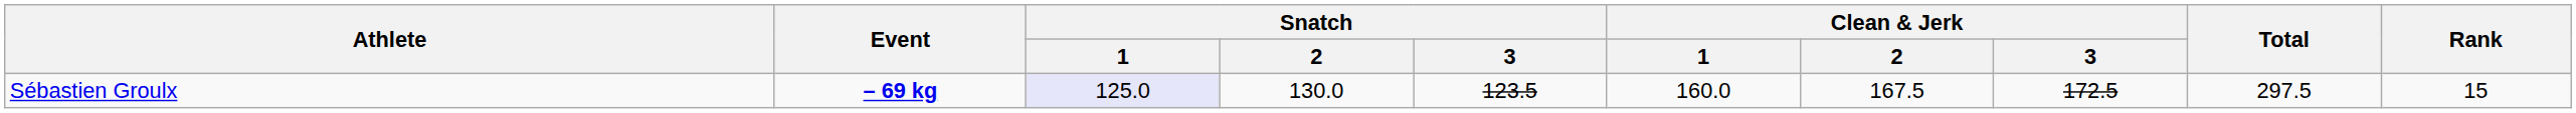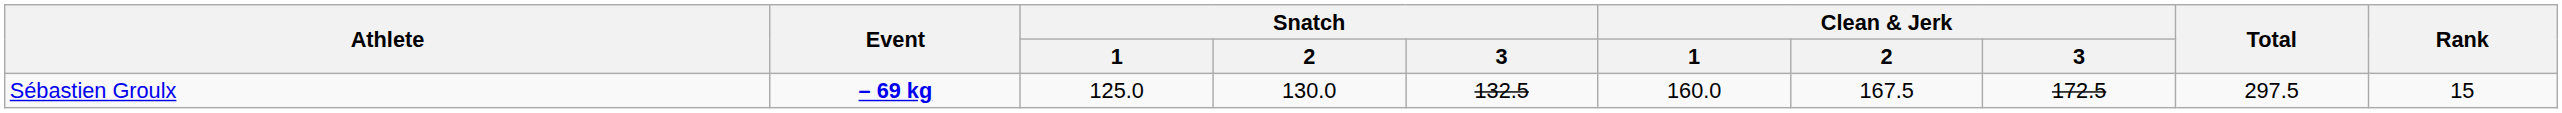Sébastien Groulx | Snatch / 1: lavender background -> no background
Sébastien Groulx | Snatch / 3: 123.5 -> 132.5
